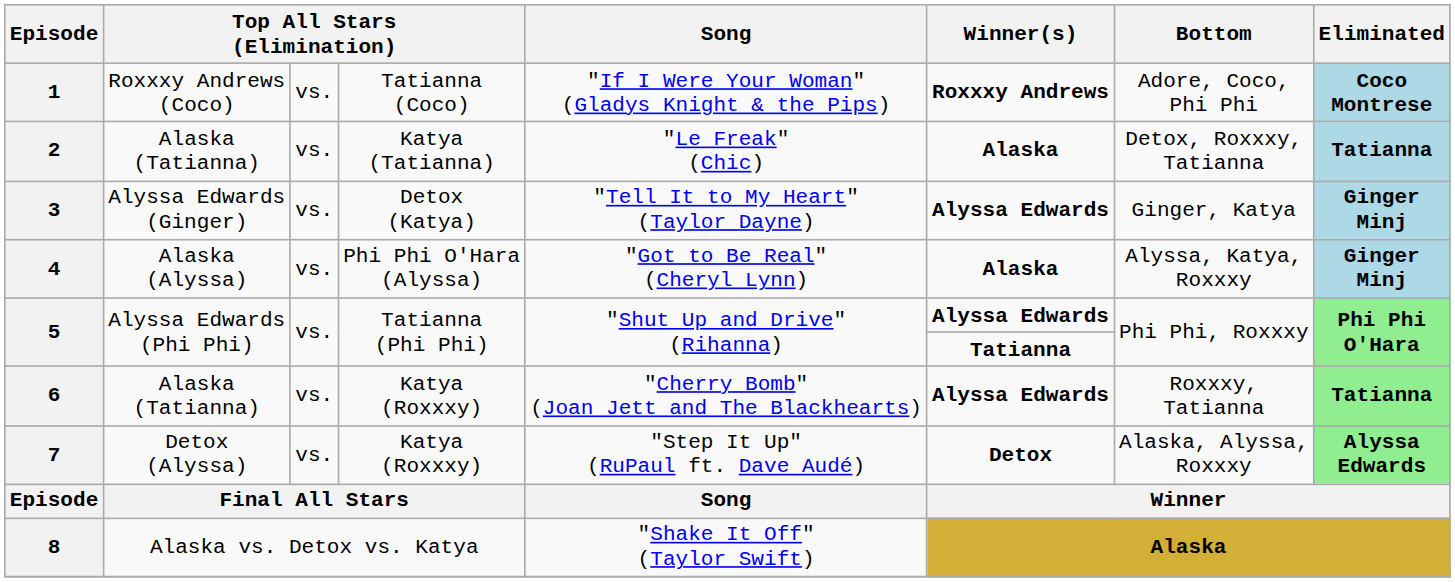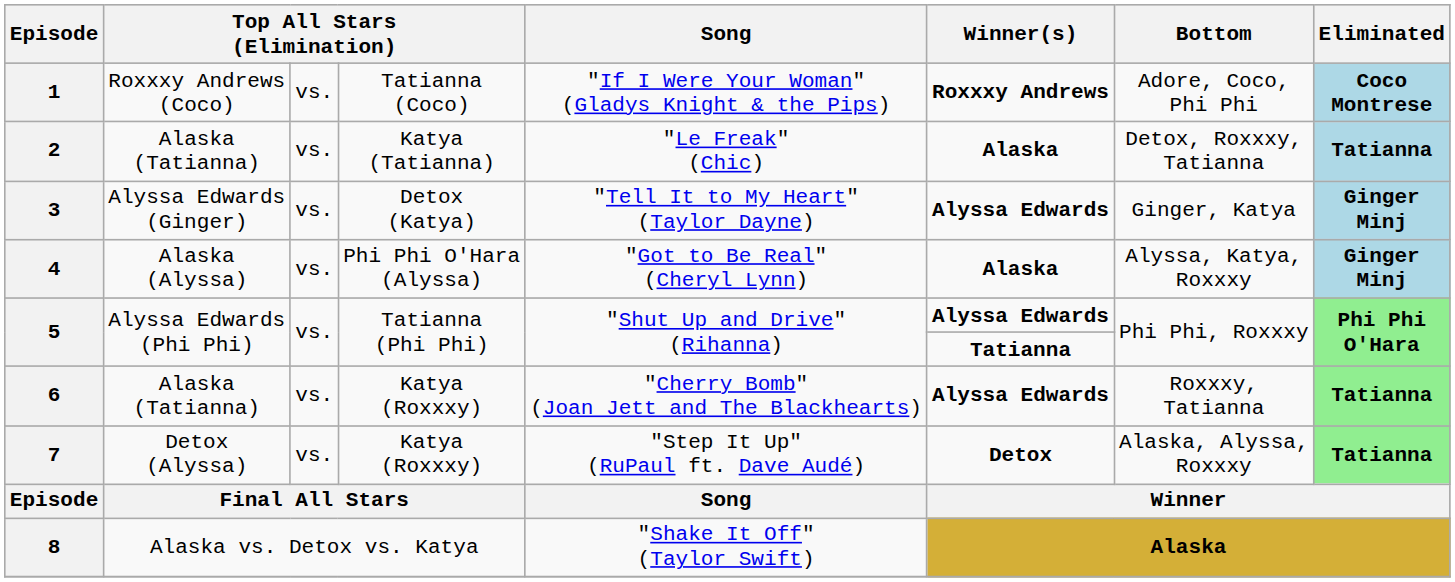7 | Eliminated: Alyssa Edwards -> Tatianna
